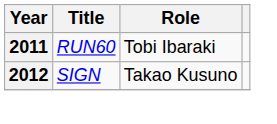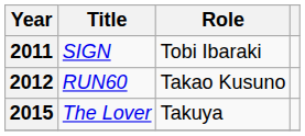2011 | Title: RUN60 -> SIGN
2012 | Title: SIGN -> RUN60
+ row: 2015 | The Lover | Takuya
